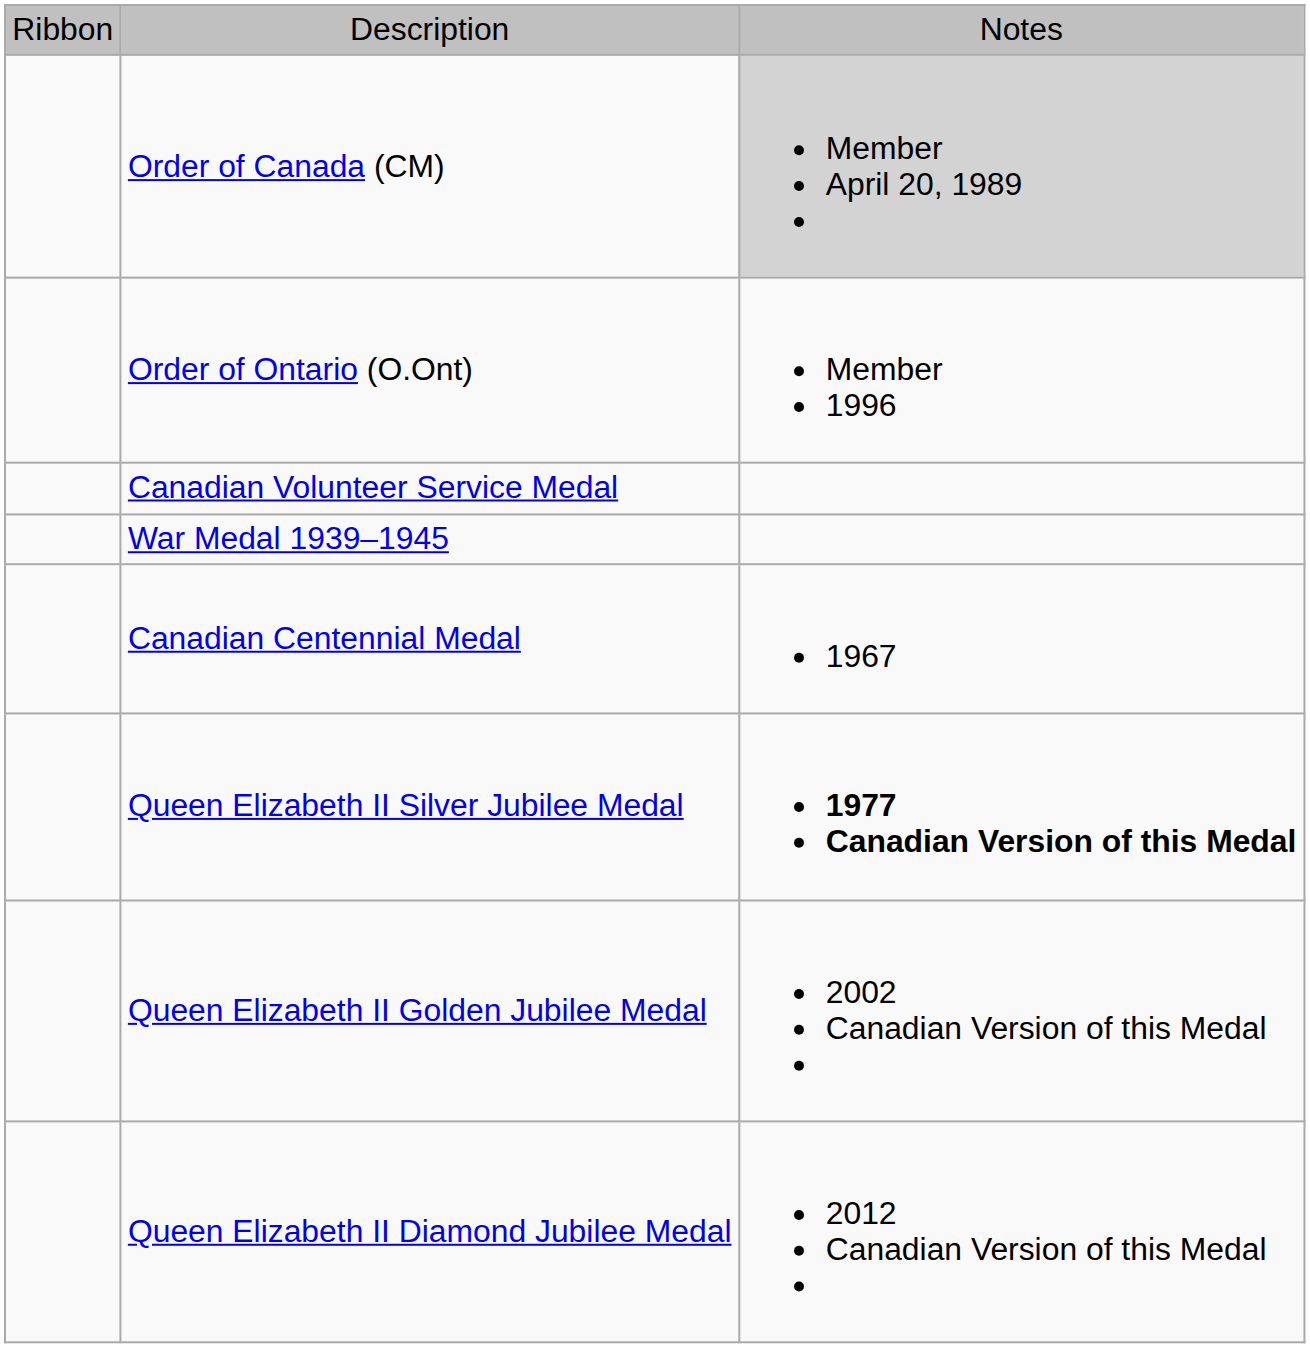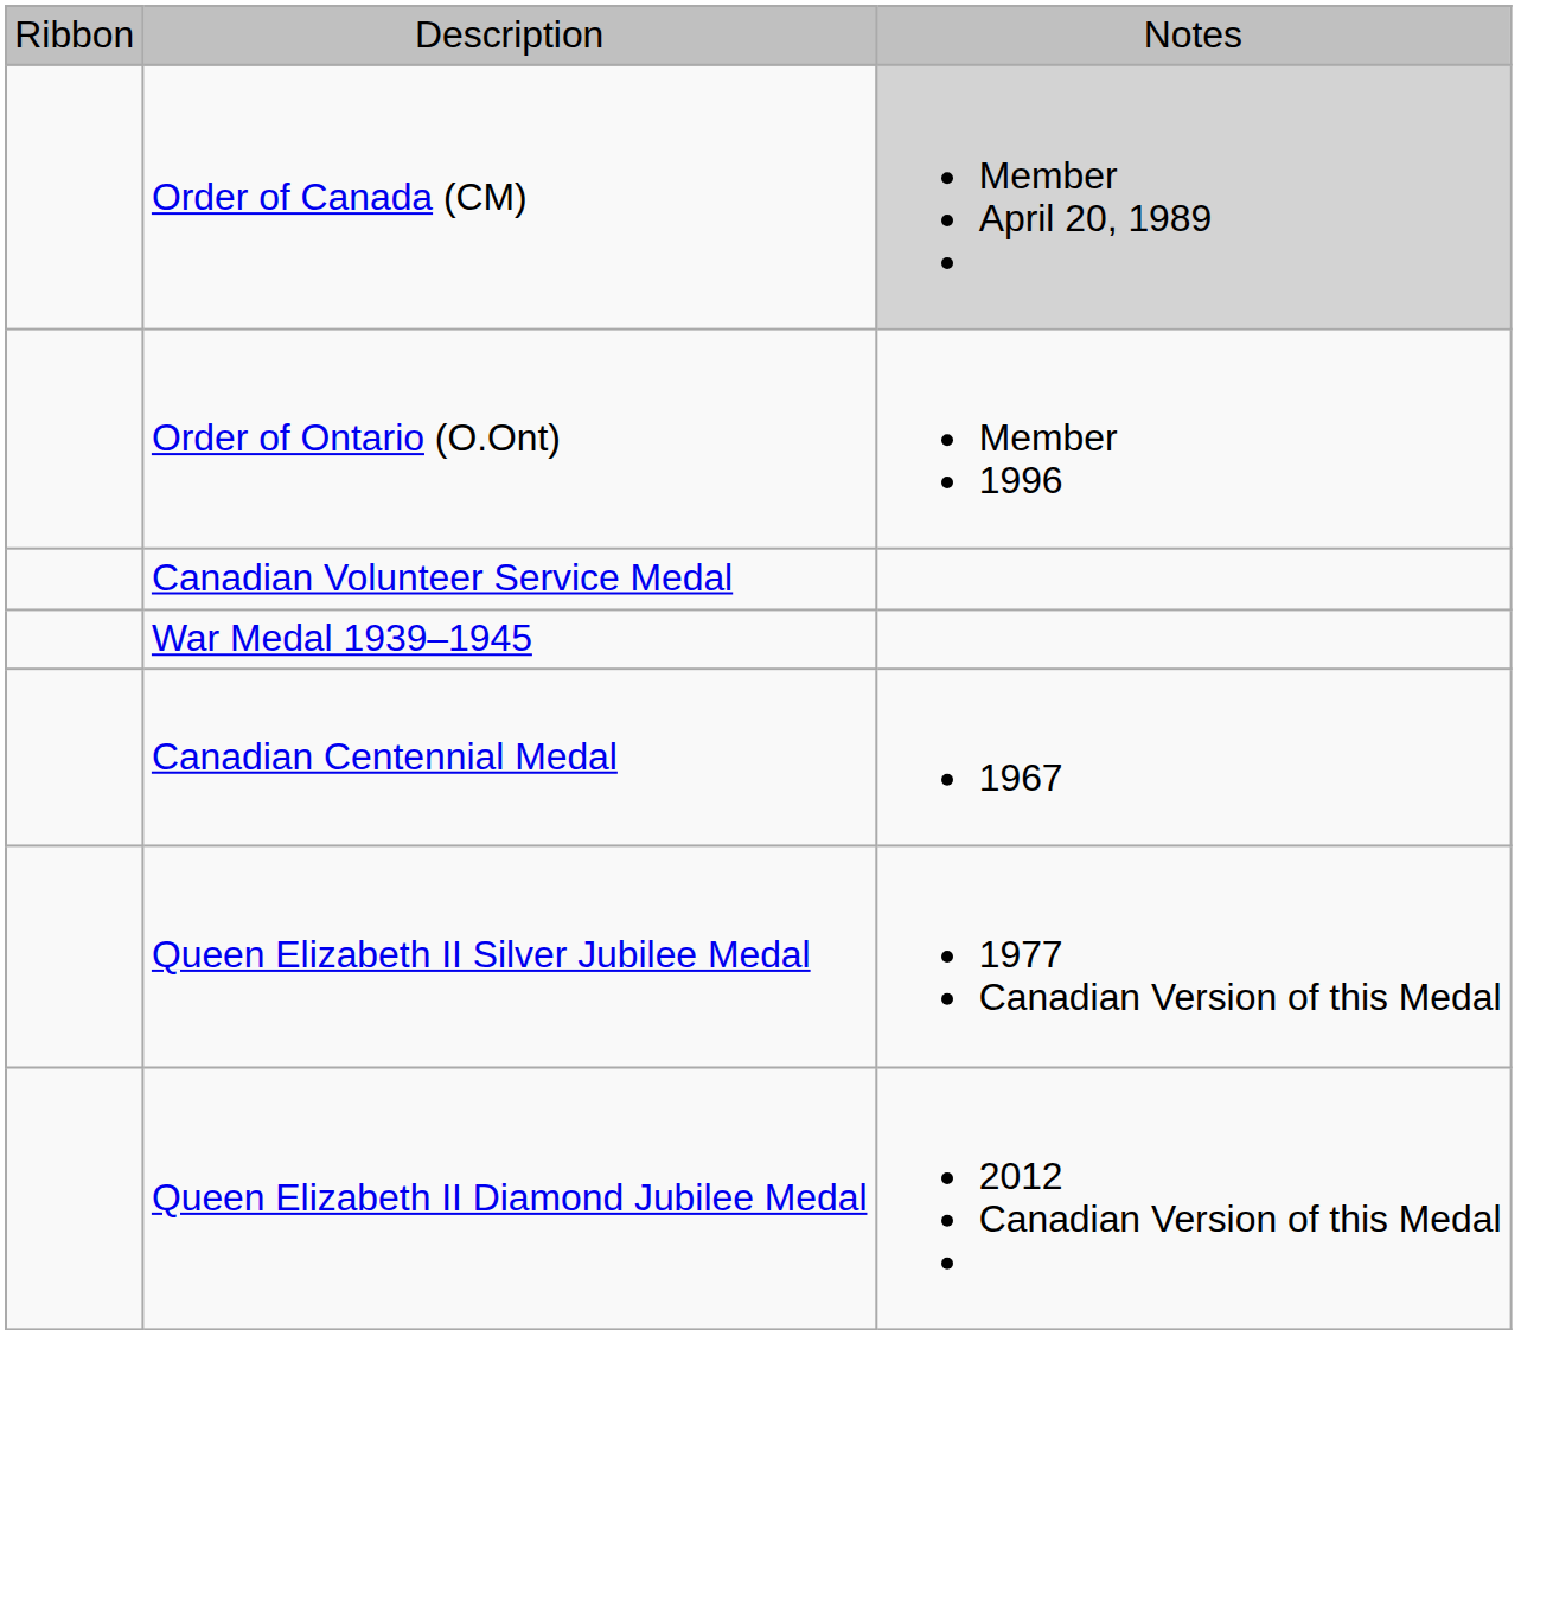Queen Elizabeth II Silver Jubilee Medal | column 3: bold -> normal
- row: Queen Elizabeth II Golden Jubilee Medal | 2002 Canadian Version of this Medal
